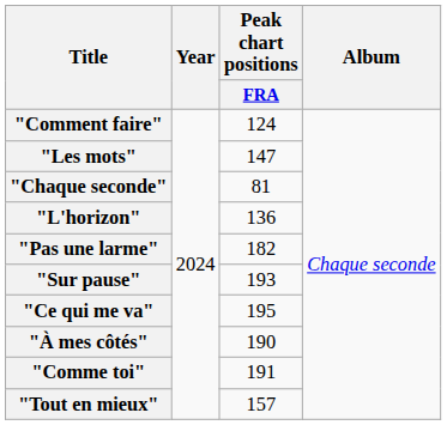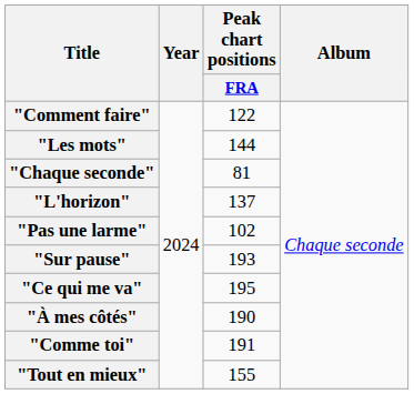"Comment faire" | Peak chart positions / FRA: 124 -> 122
"Les mots" | Peak chart positions / FRA: 147 -> 144
"L'horizon" | Peak chart positions / FRA: 136 -> 137
"Pas une larme" | Peak chart positions / FRA: 182 -> 102
"Tout en mieux" | Peak chart positions / FRA: 157 -> 155
